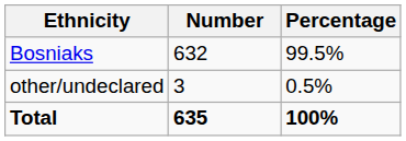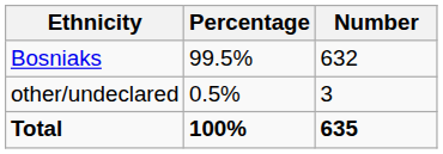columns swapped: Number <-> Percentage
